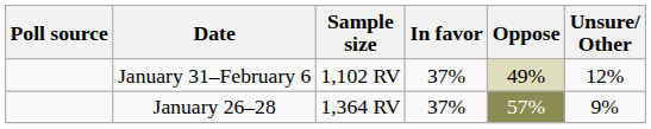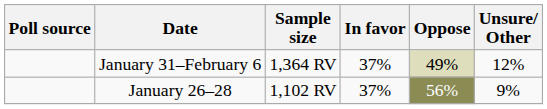January 31–February 6 | Sample size: 1,102 RV -> 1,364 RV
January 26–28 | Sample size: 1,364 RV -> 1,102 RV
January 26–28 | Oppose: 57% -> 56%
